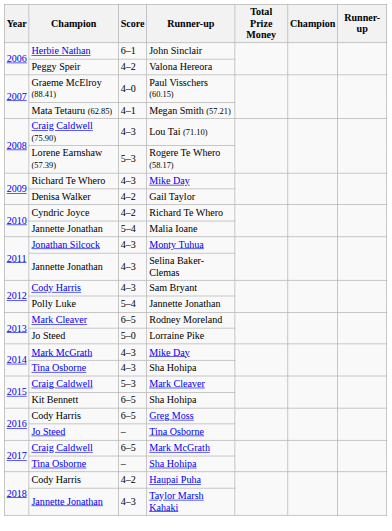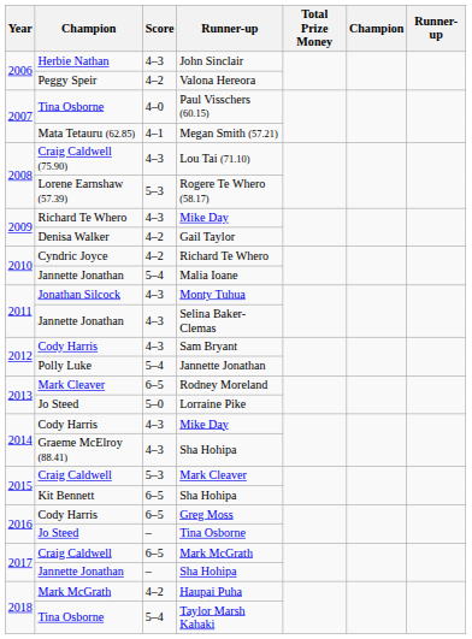John Sinclair | Score: 6–1 -> 4–3
Paul Visschers (60.15) | column 2: Graeme McElroy (88.41) -> Tina Osborne
2014 / Mike Day | column 2: Mark McGrath -> Cody Harris
2014 / Sha Hohipa | column 2: Tina Osborne -> Graeme McElroy (88.41)
2017 / Sha Hohipa | column 2: Tina Osborne -> Jannette Jonathan
Haupai Puha | column 2: Cody Harris -> Mark McGrath
Taylor Marsh Kahaki | column 2: Jannette Jonathan -> Tina Osborne
Taylor Marsh Kahaki | Score: 4–3 -> 5–4
